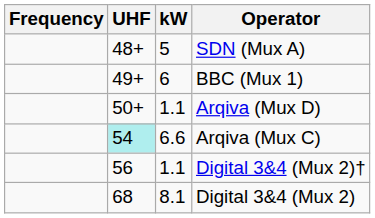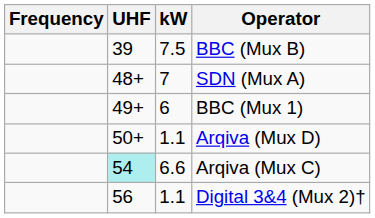+ row: 39 | 7.5 | BBC (Mux B)
SDN (Mux A) | kW: 5 -> 7
- row: 68 | 8.1 | Digital 3&4 (Mux 2)
